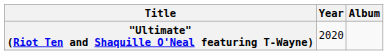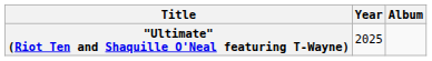"Ultimate" (Riot Ten and Shaquille O'Neal featuring T-Wayne) | Year: 2020 -> 2025
